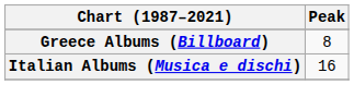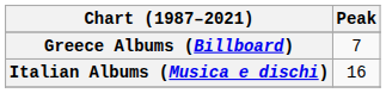Greece Albums (Billboard) | Peak: 8 -> 7
